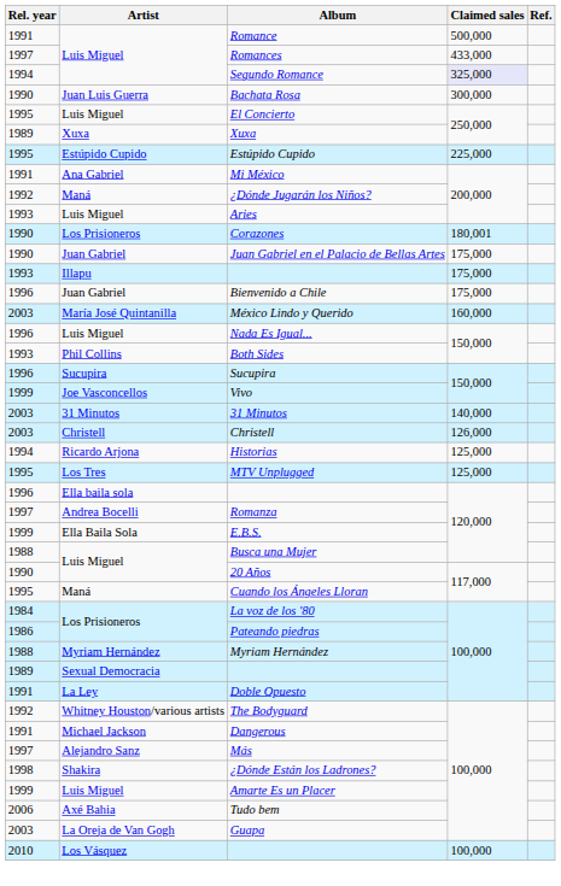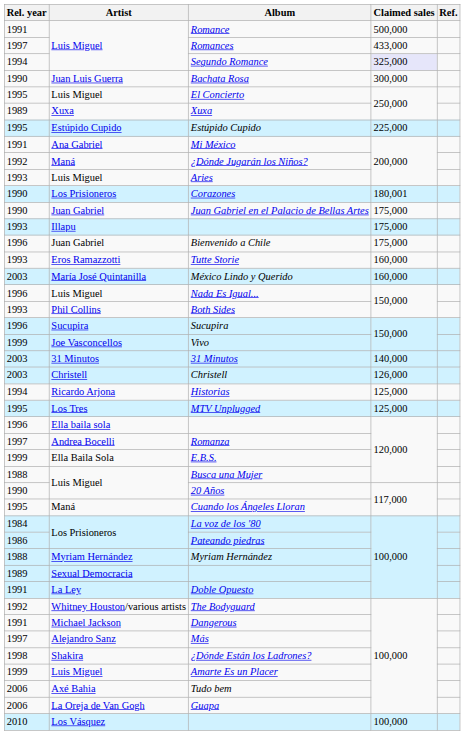+ row: 1993 | Eros Ramazzotti | Tutte Storie | 160,000
Guapa | Rel. year: 2003 -> 2006
